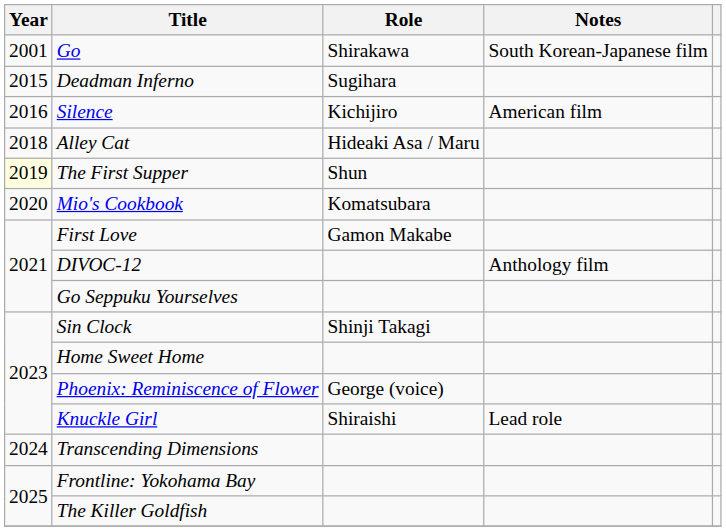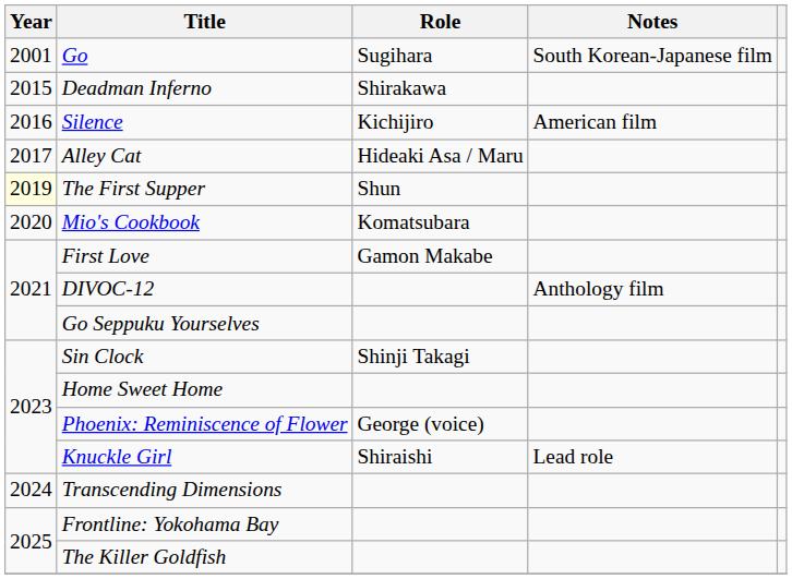Go | Role: Shirakawa -> Sugihara
Deadman Inferno | Role: Sugihara -> Shirakawa
Alley Cat | Year: 2018 -> 2017
